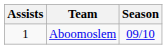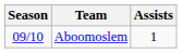columns swapped: Season <-> Assists
